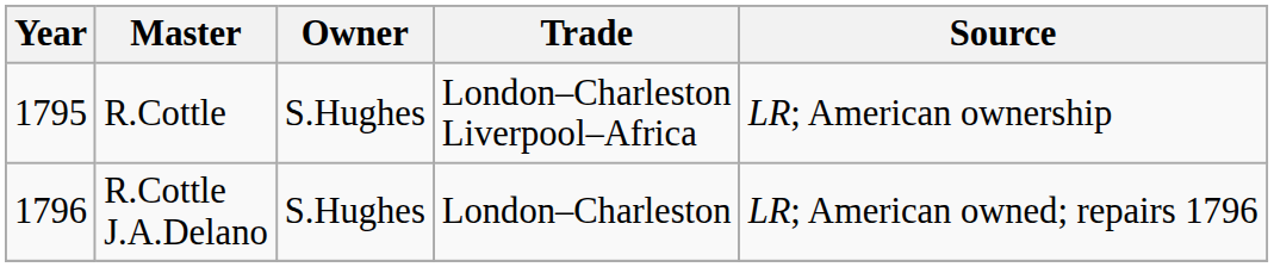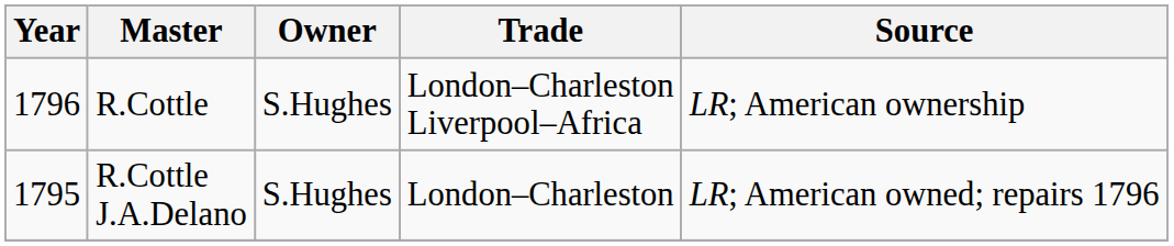R.Cottle | Year: 1795 -> 1796
R.Cottle J.A.Delano | Year: 1796 -> 1795
